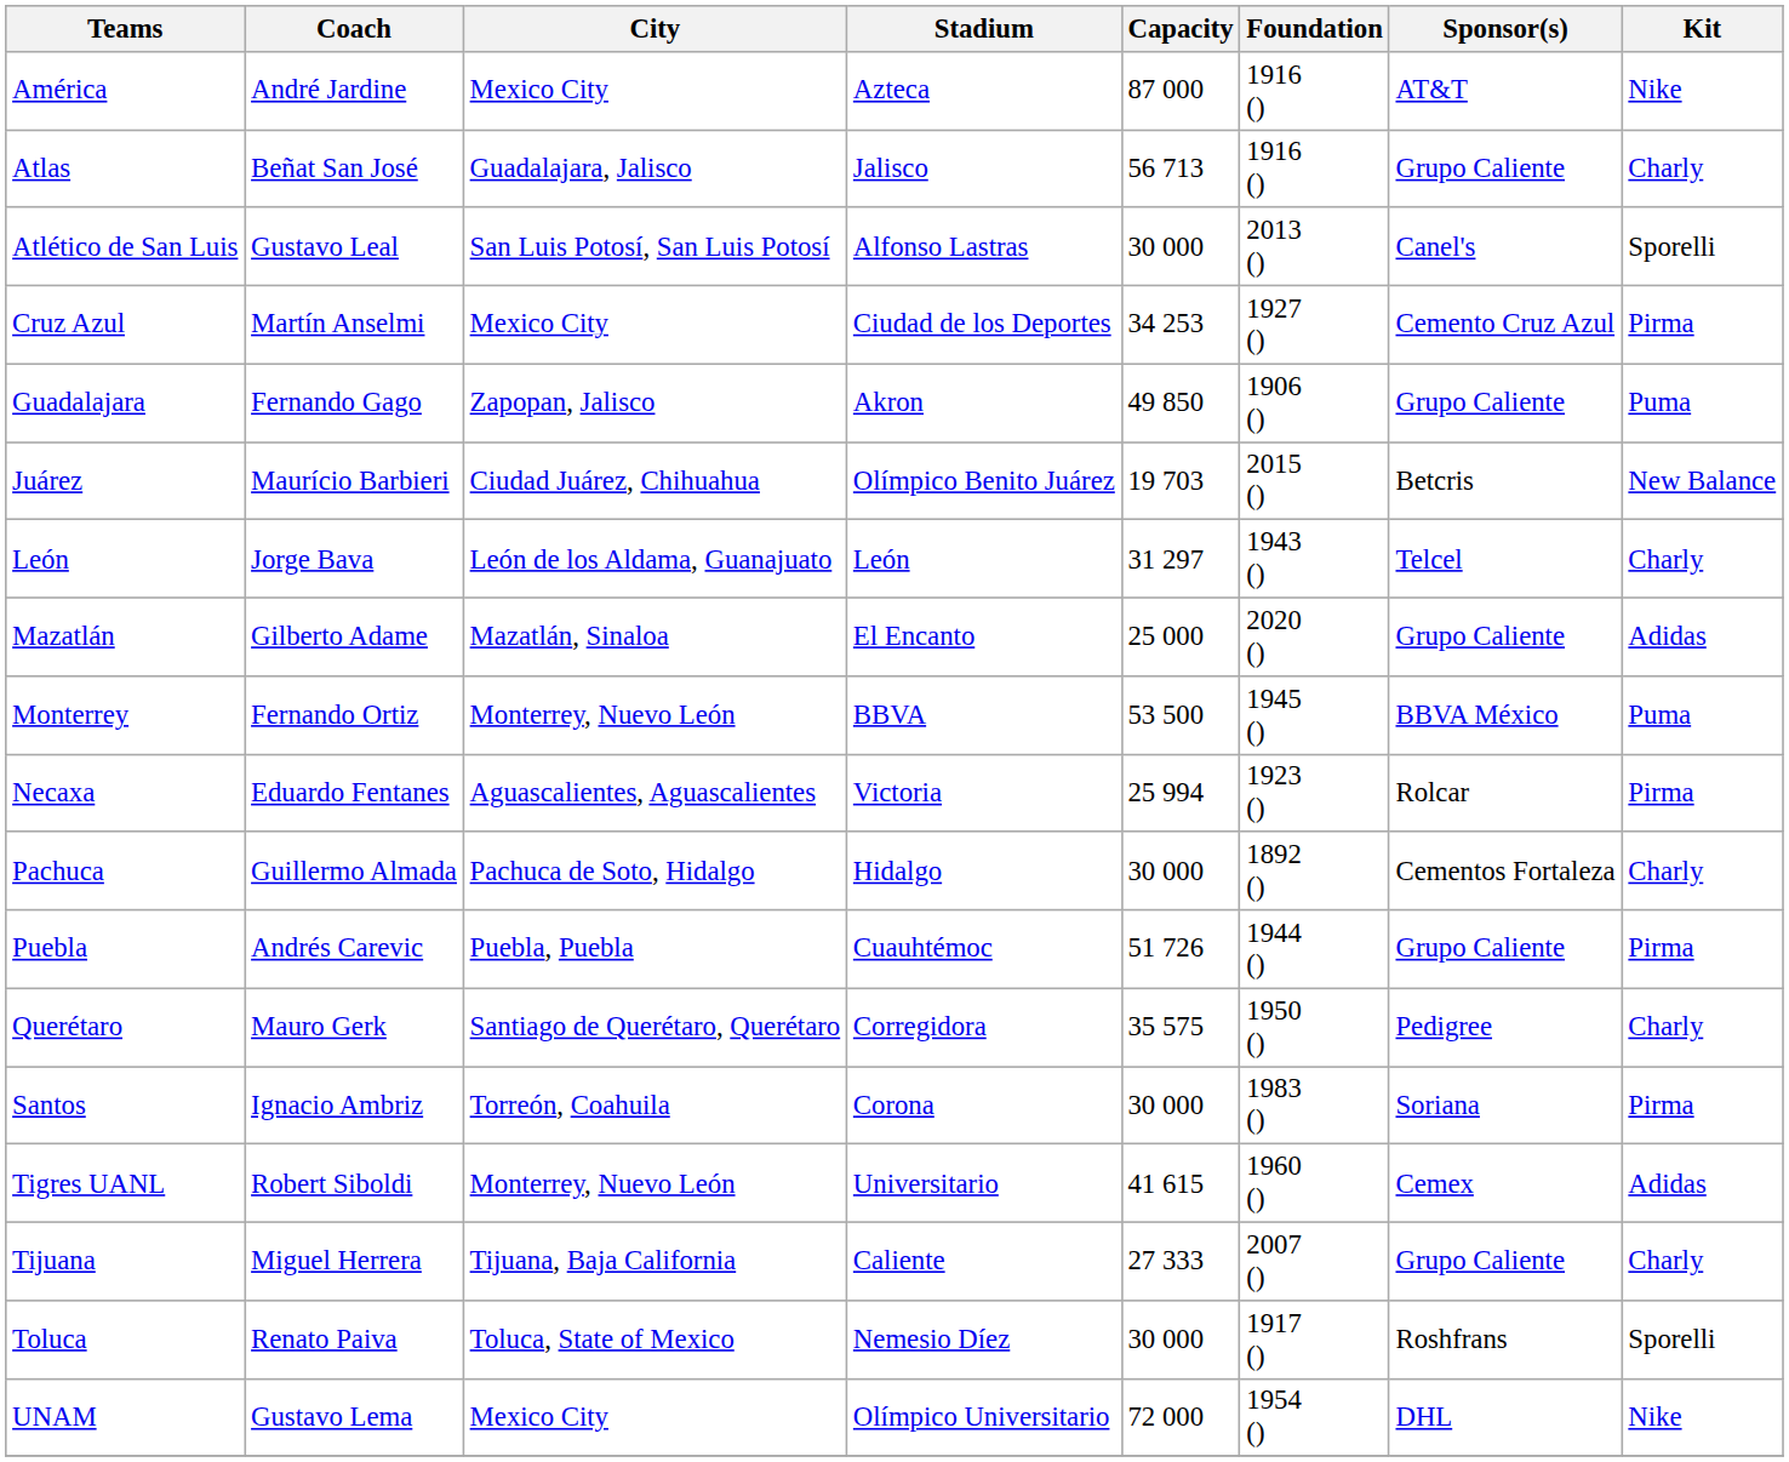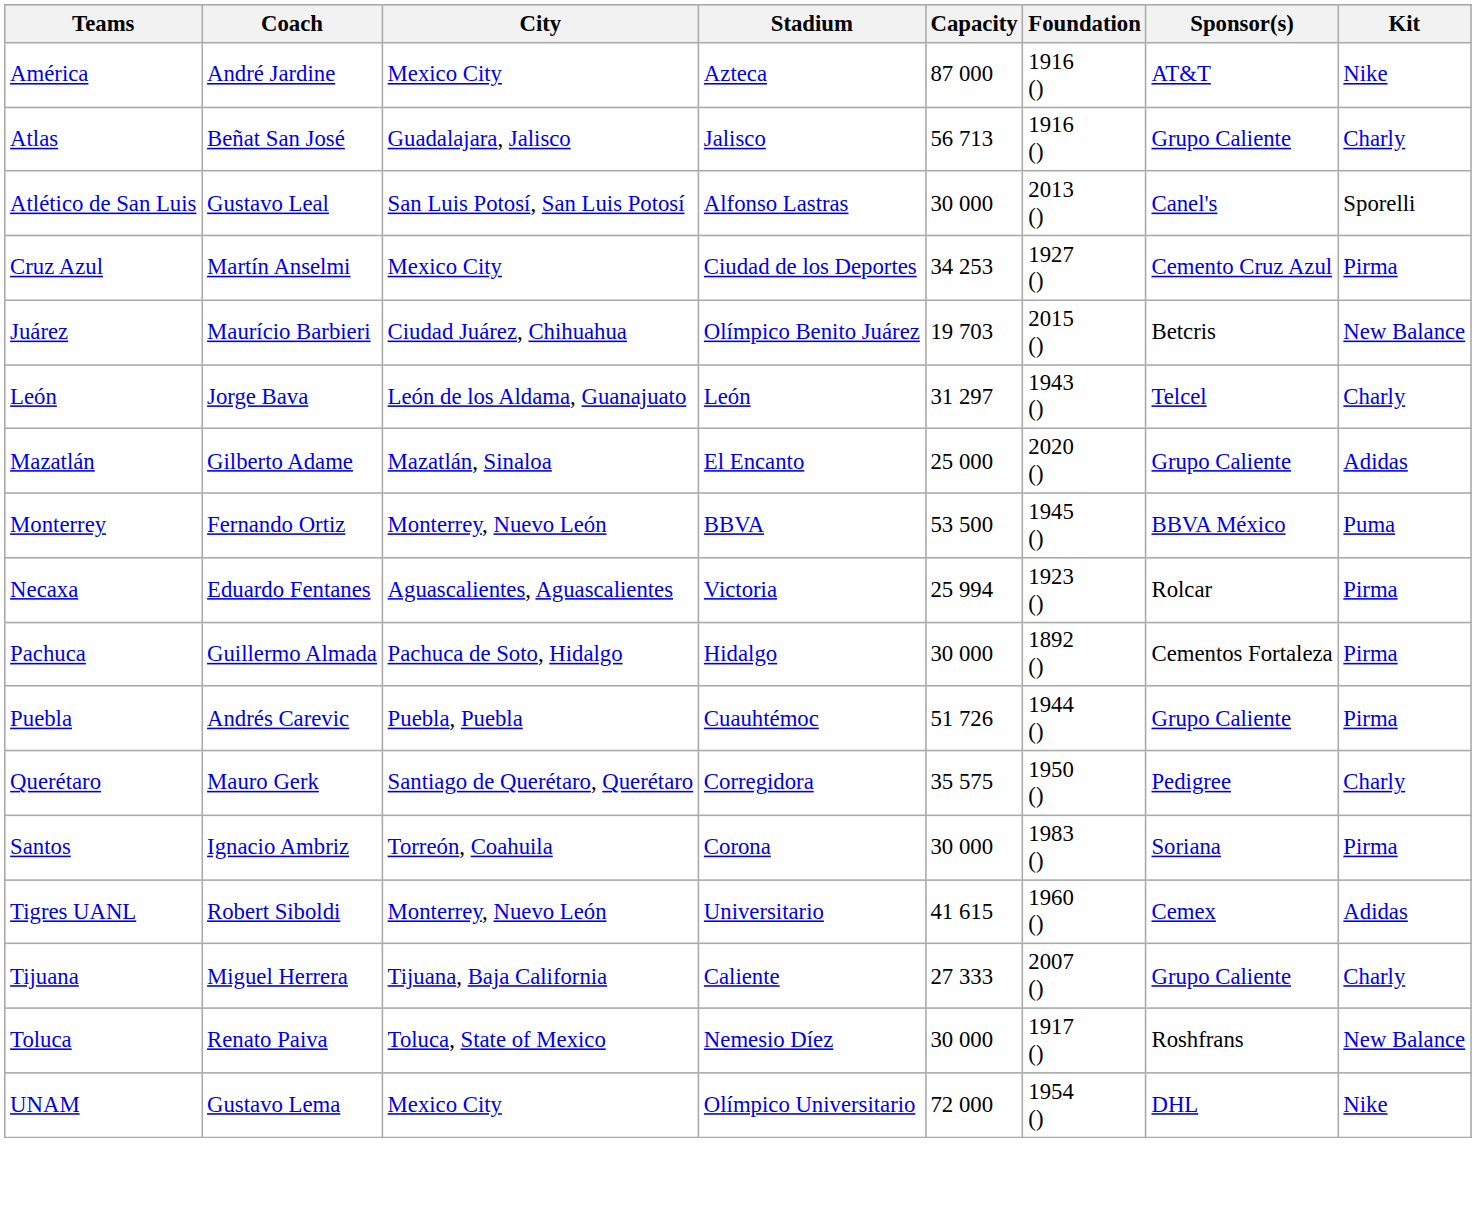- row: Guadalajara | Fernando Gago | Zapopan, Jalisco | Akron | 49 850 | 1906 () | Grupo Caliente | Puma
Pachuca | Kit: Charly -> Pirma
Toluca | Kit: Sporelli -> New Balance
